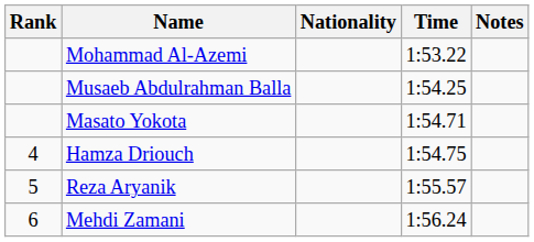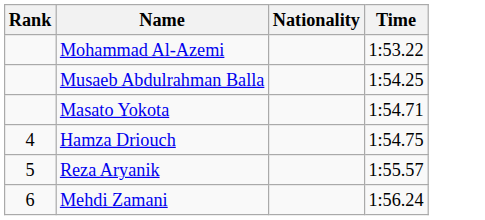- column: Notes
